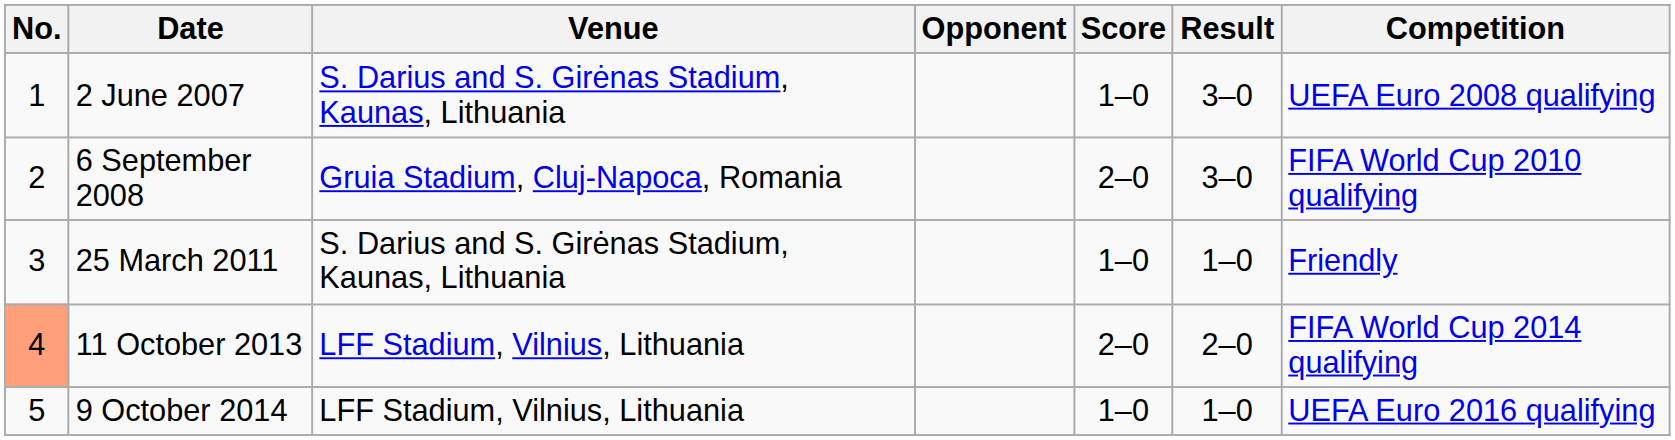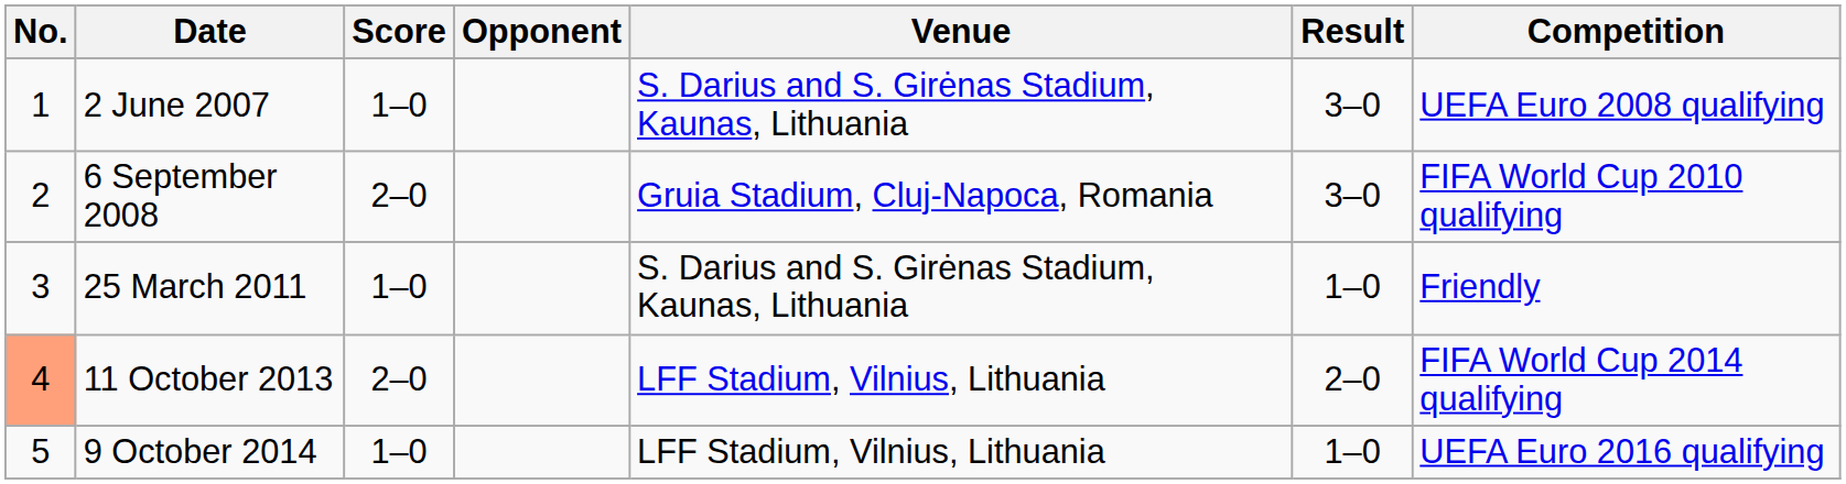columns swapped: Venue <-> Score
